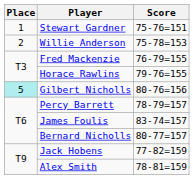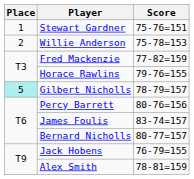Fred Mackenzie | Score: 76-79=155 -> 77-82=159
Gilbert Nicholls | Score: 80-76=156 -> 78-79=157
Percy Barrett | Score: 78-79=157 -> 80-76=156
Jack Hobens | Score: 77-82=159 -> 76-79=155
